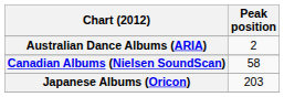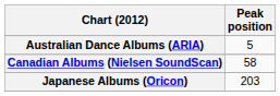Australian Dance Albums (ARIA) | Peak position: 2 -> 5
